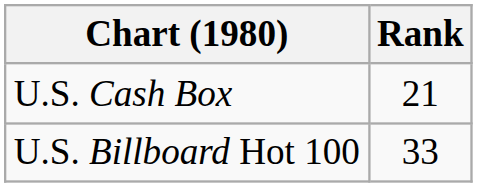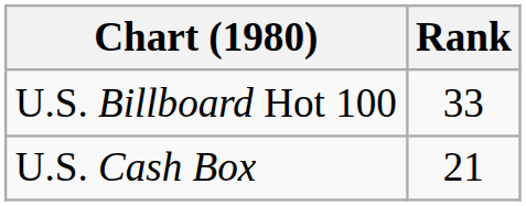rows swapped: U.S. Billboard Hot 100 <-> U.S. Cash Box
